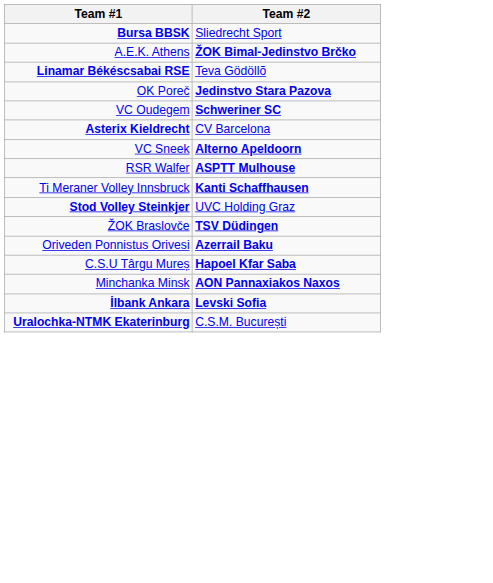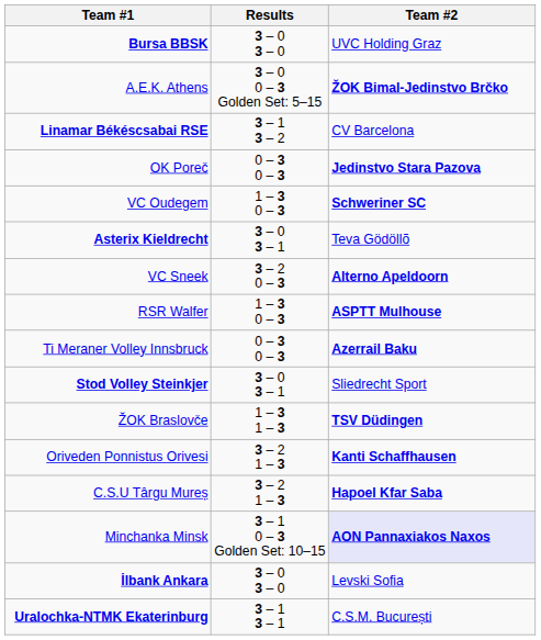+ column: Results | 3 – 0 3 – 0 | 3 – 0 0 – 3 Golden Set: 5–15 | 3 – 1 3 – 2 | 0 – 3 0 – 3 | 1 – 3 0 – 3 | 3 – 0 3 – 1 | 3 – 2 0 – 3 | 1 – 3 0 – 3 | 0 – 3 0 – 3 | 3 – 0 3 – 1 | 1 – 3 1 – 3 | 3 – 2 1 – 3 | 3 – 2 1 – 3 | 3 – 1 0 – 3 Golden Set: 10–15 | 3 – 0 3 – 0 | 3 – 1 3 – 1
Bursa BBSK | Team #2: Sliedrecht Sport -> UVC Holding Graz
Linamar Békéscsabai RSE | Team #2: Teva Gödöllõ -> CV Barcelona
Asterix Kieldrecht | Team #2: CV Barcelona -> Teva Gödöllõ
Ti Meraner Volley Innsbruck | Team #2: Kanti Schaffhausen -> Azerrail Baku
Stod Volley Steinkjer | Team #2: UVC Holding Graz -> Sliedrecht Sport
Oriveden Ponnistus Orivesi | Team #2: Azerrail Baku -> Kanti Schaffhausen
Minchanka Minsk | Team #2: no background -> lavender background
İlbank Ankara | Team #2: bold -> normal
